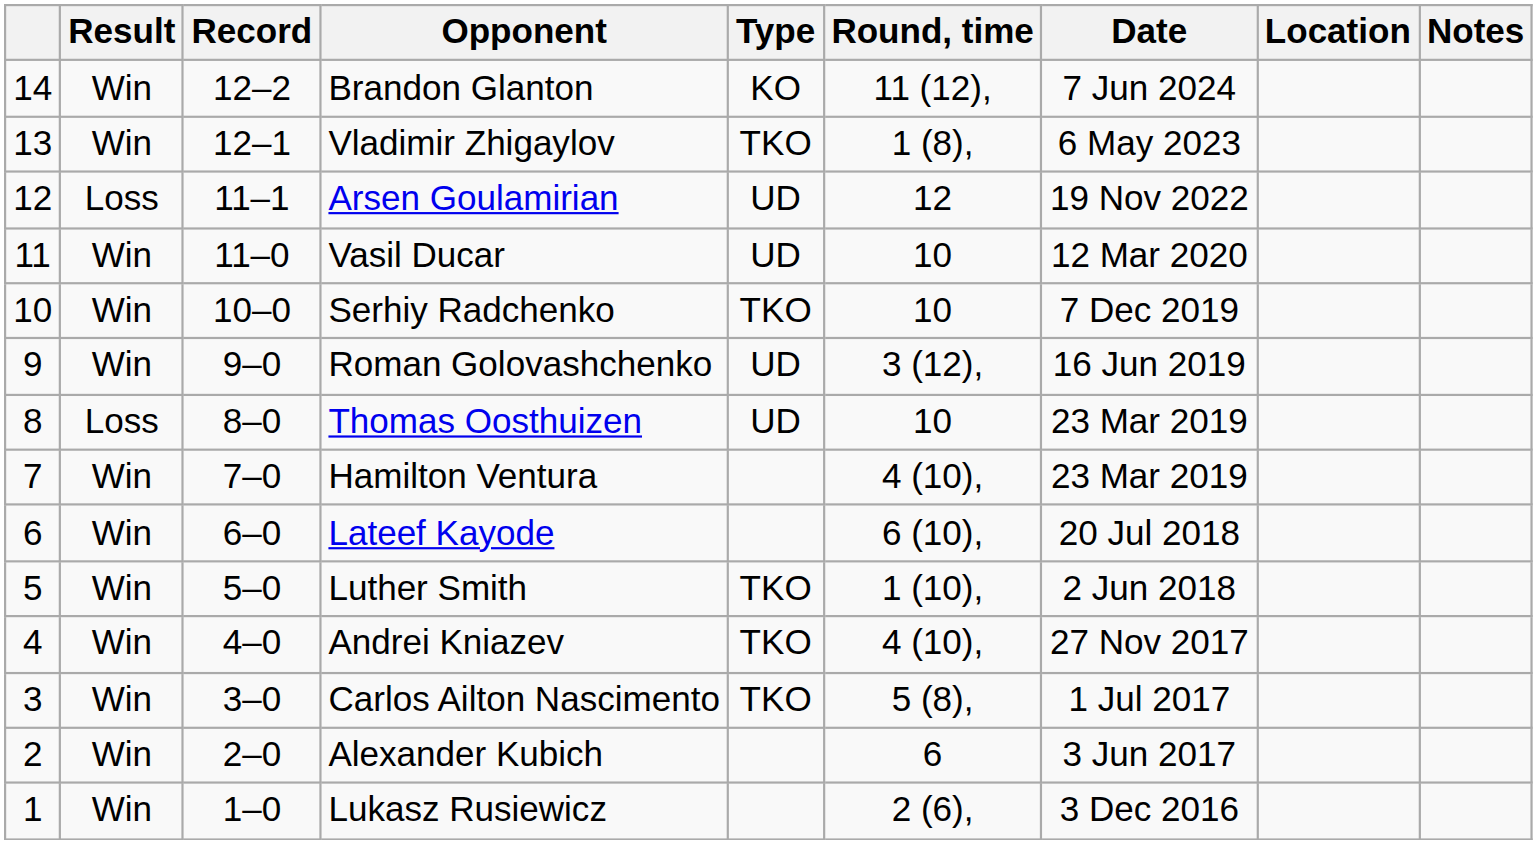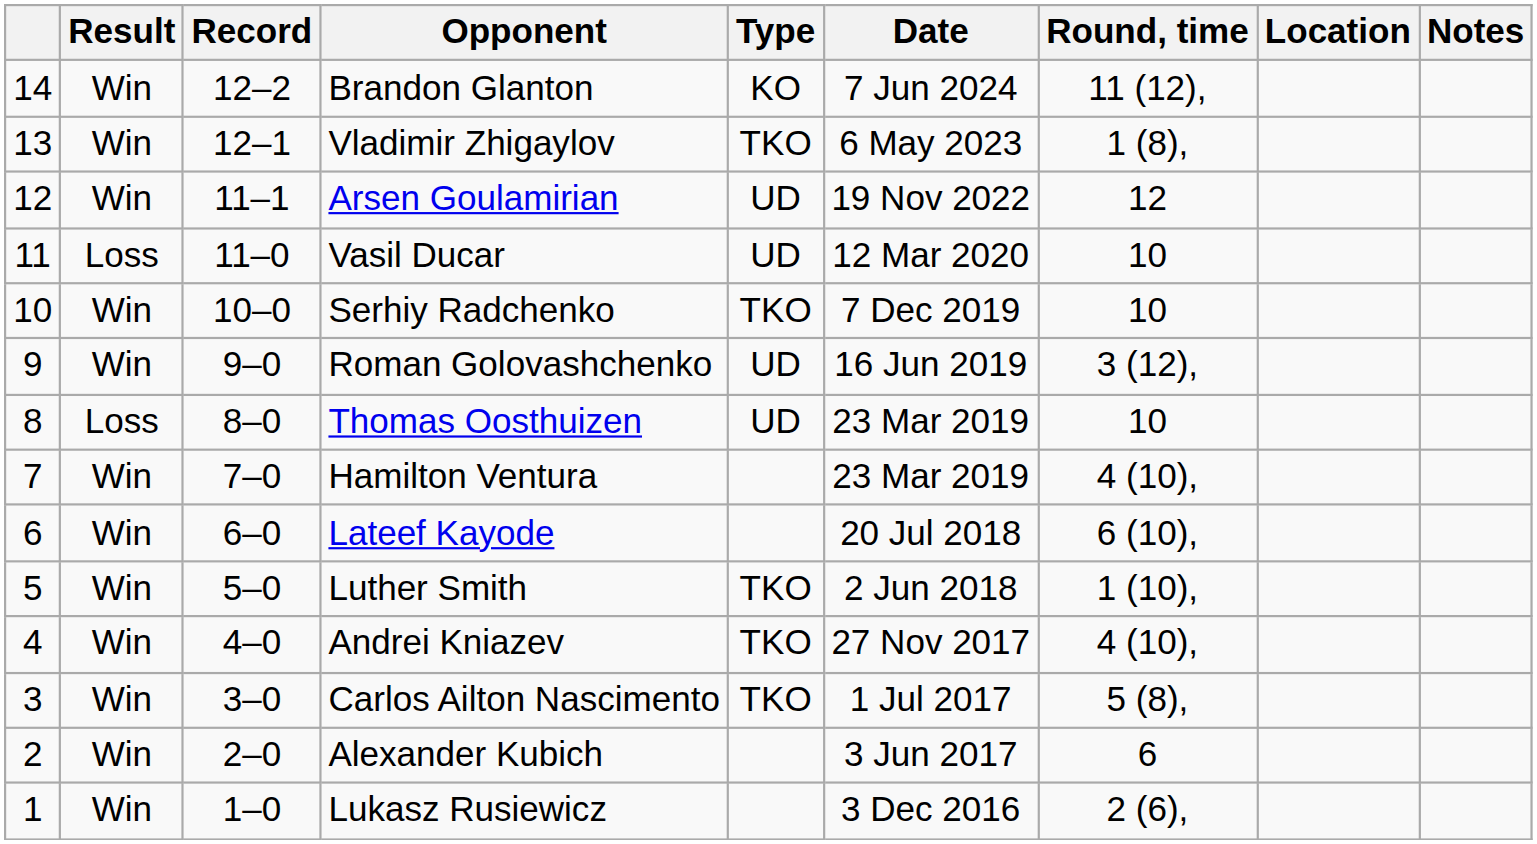columns swapped: Round, time <-> Date
Arsen Goulamirian | Result: Loss -> Win
Vasil Ducar | Result: Win -> Loss
